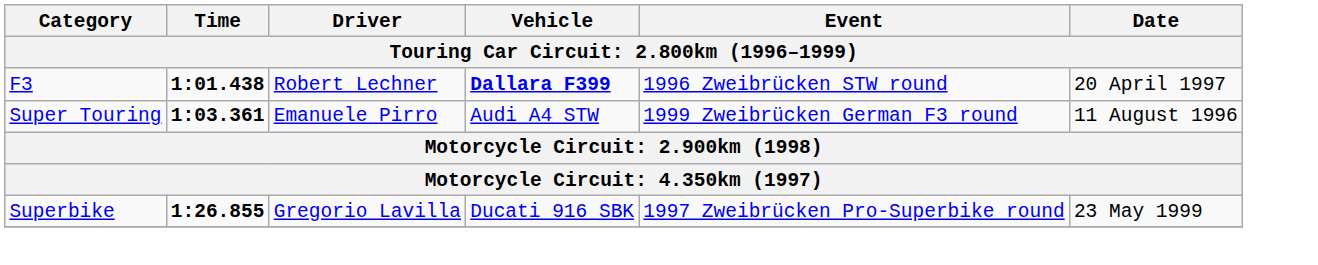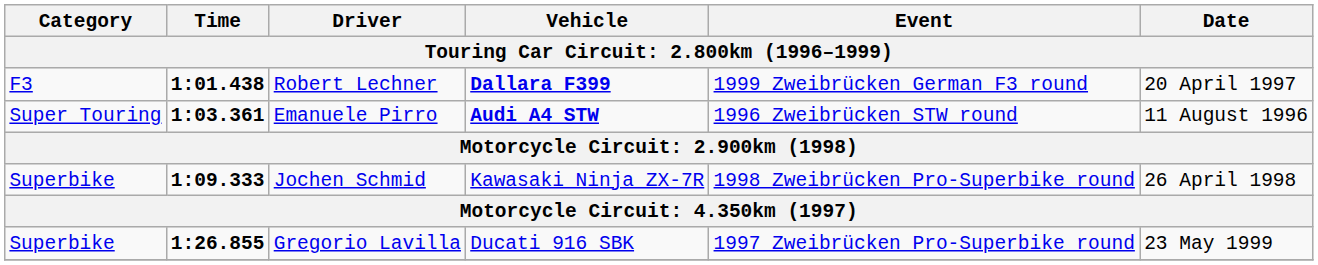Robert Lechner | Event: 1996 Zweibrücken STW round -> 1999 Zweibrücken German F3 round
Emanuele Pirro | Vehicle: normal -> bold
Emanuele Pirro | Event: 1999 Zweibrücken German F3 round -> 1996 Zweibrücken STW round
+ row: Superbike | 1:09.333 | Jochen Schmid | Kawasaki Ninja ZX-7R | 1998 Zweibrücken Pro-Superbike round | 26 April 1998
